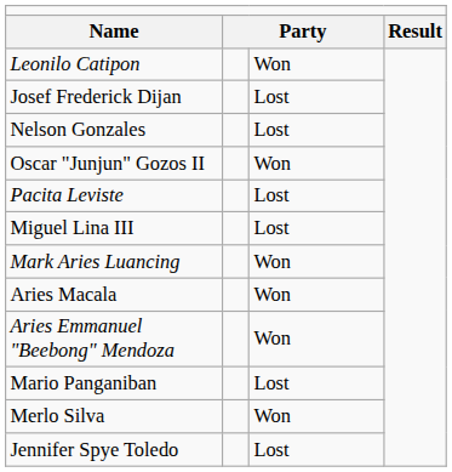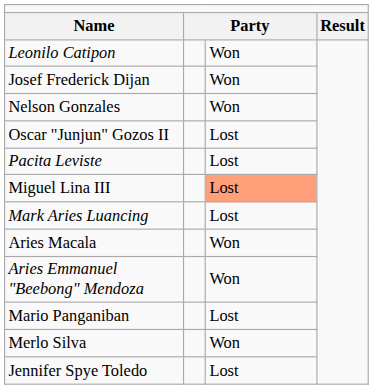Josef Frederick Dijan | column 3: Lost -> Won
Nelson Gonzales | column 3: Lost -> Won
Oscar "Junjun" Gozos II | column 3: Won -> Lost
Miguel Lina III | column 3: no background -> lightsalmon background
Mark Aries Luancing | column 3: Won -> Lost
